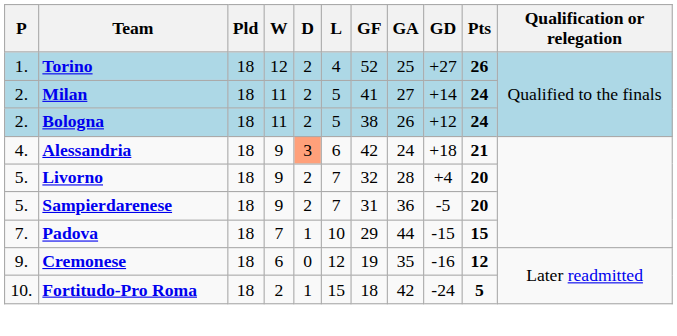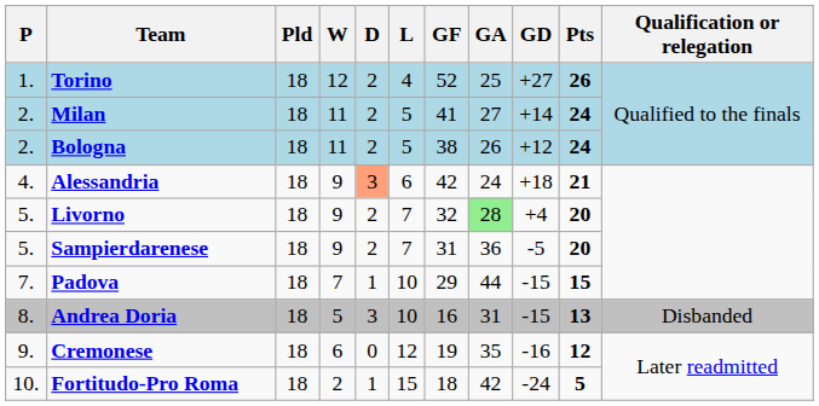Livorno | GA: no background -> lightgreen background
+ row: 8. | Andrea Doria | 18 | 5 | 3 | 10 | 16 | 31 | -15 | 13 | Disbanded
